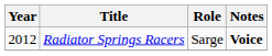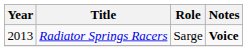Radiator Springs Racers | Year: 2012 -> 2013
